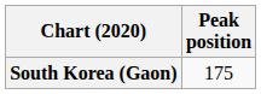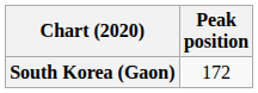South Korea (Gaon) | Peak position: 175 -> 172
